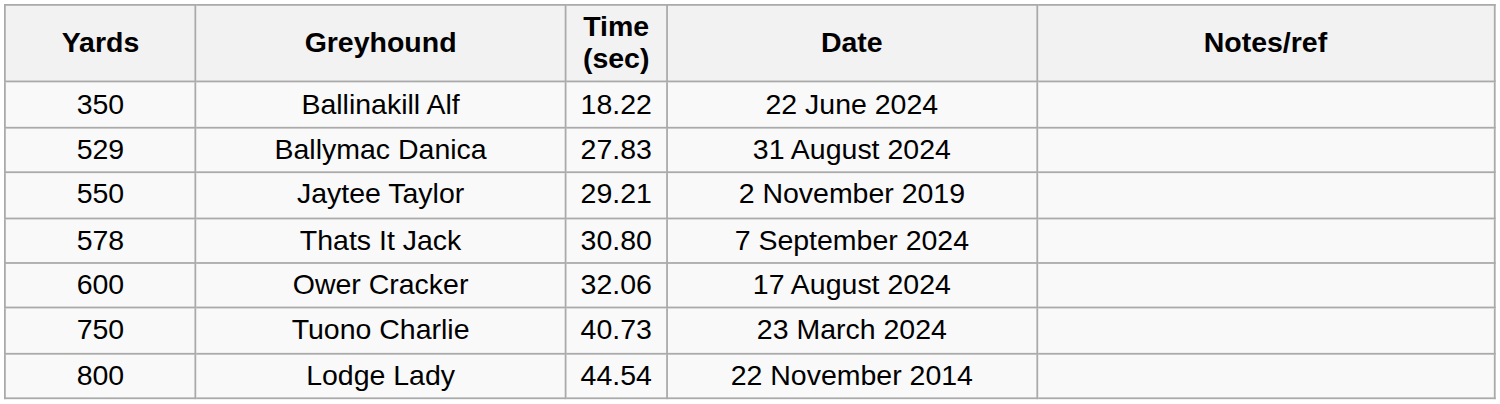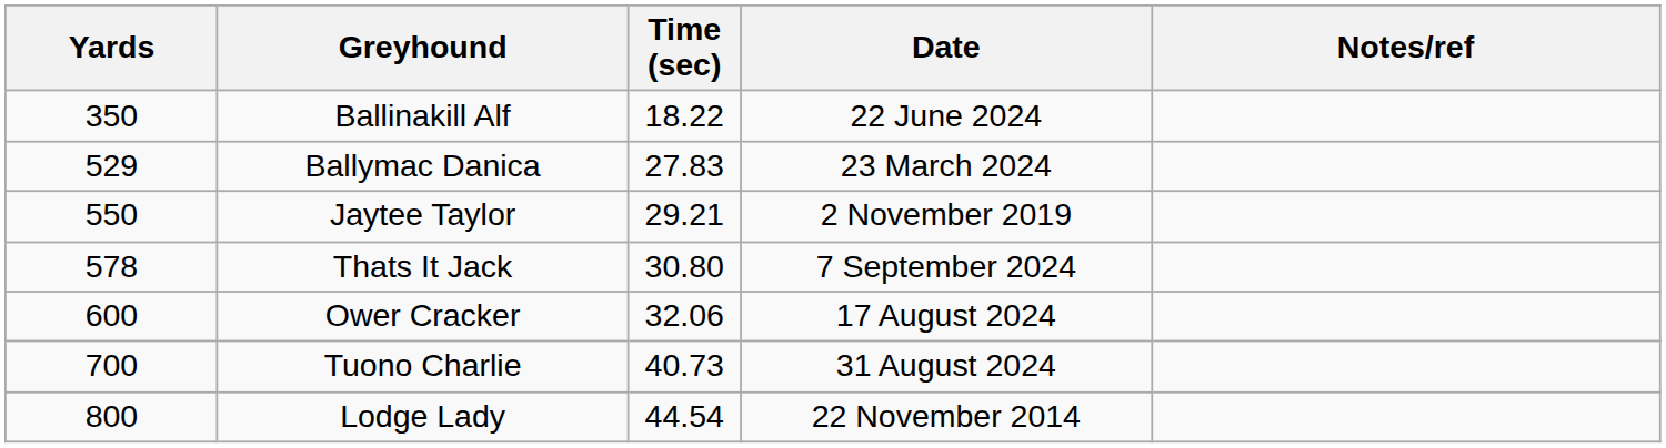Ballymac Danica | Date: 31 August 2024 -> 23 March 2024
Tuono Charlie | Yards: 750 -> 700
Tuono Charlie | Date: 23 March 2024 -> 31 August 2024
